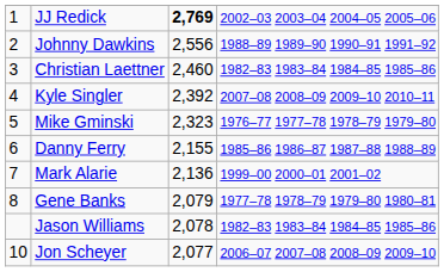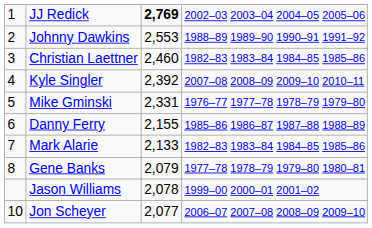Johnny Dawkins | column 3: 2,556 -> 2,553
Mike Gminski | column 3: 2,323 -> 2,331
Mark Alarie | column 3: 2,136 -> 2,133
Mark Alarie | column 4: 1999–00 2000–01 2001–02 -> 1982–83 1983–84 1984–85 1985–86
Jason Williams | column 4: 1982–83 1983–84 1984–85 1985–86 -> 1999–00 2000–01 2001–02
